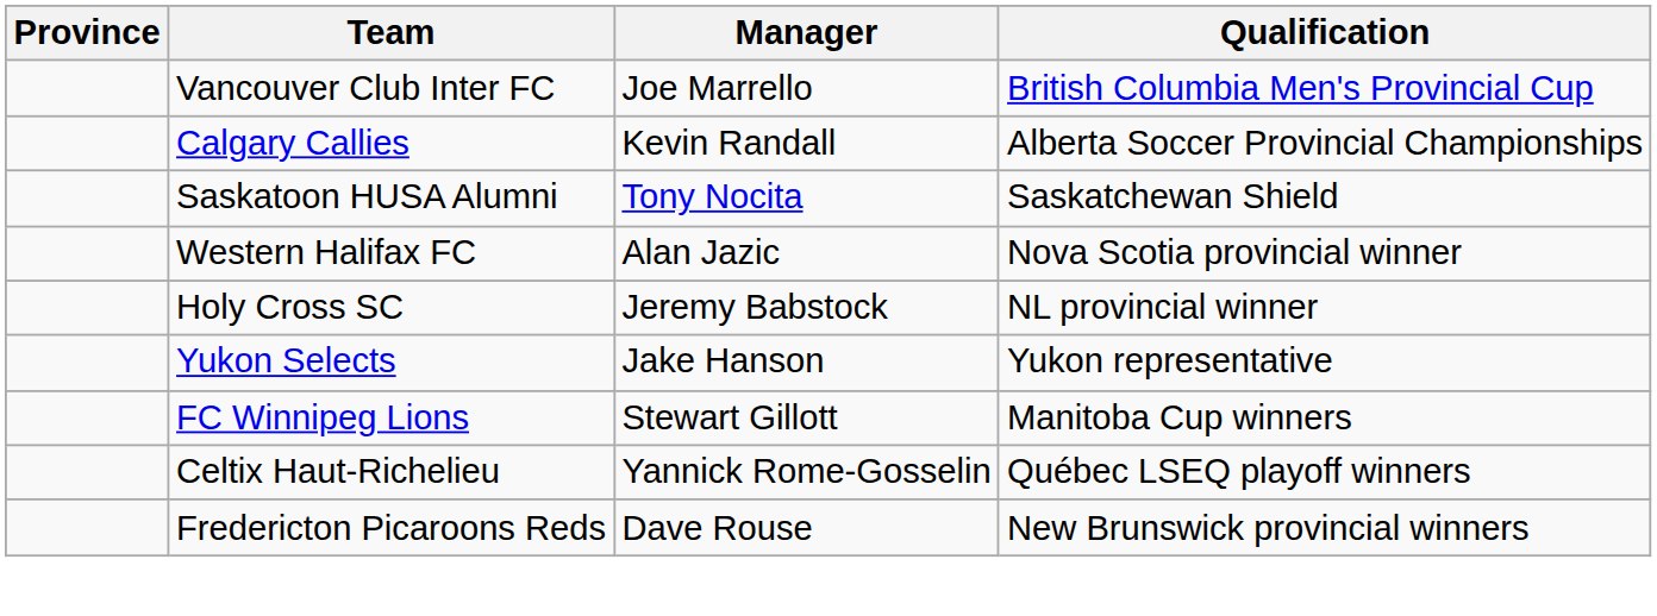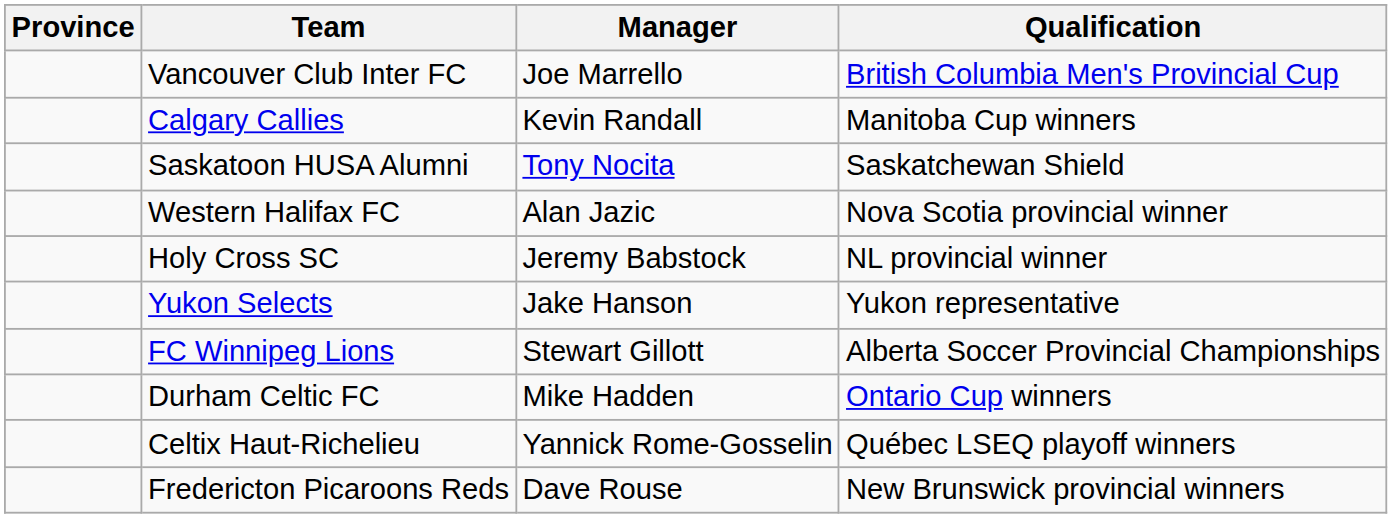Calgary Callies | Qualification: Alberta Soccer Provincial Championships -> Manitoba Cup winners
FC Winnipeg Lions | Qualification: Manitoba Cup winners -> Alberta Soccer Provincial Championships
+ row: Durham Celtic FC | Mike Hadden | Ontario Cup winners
